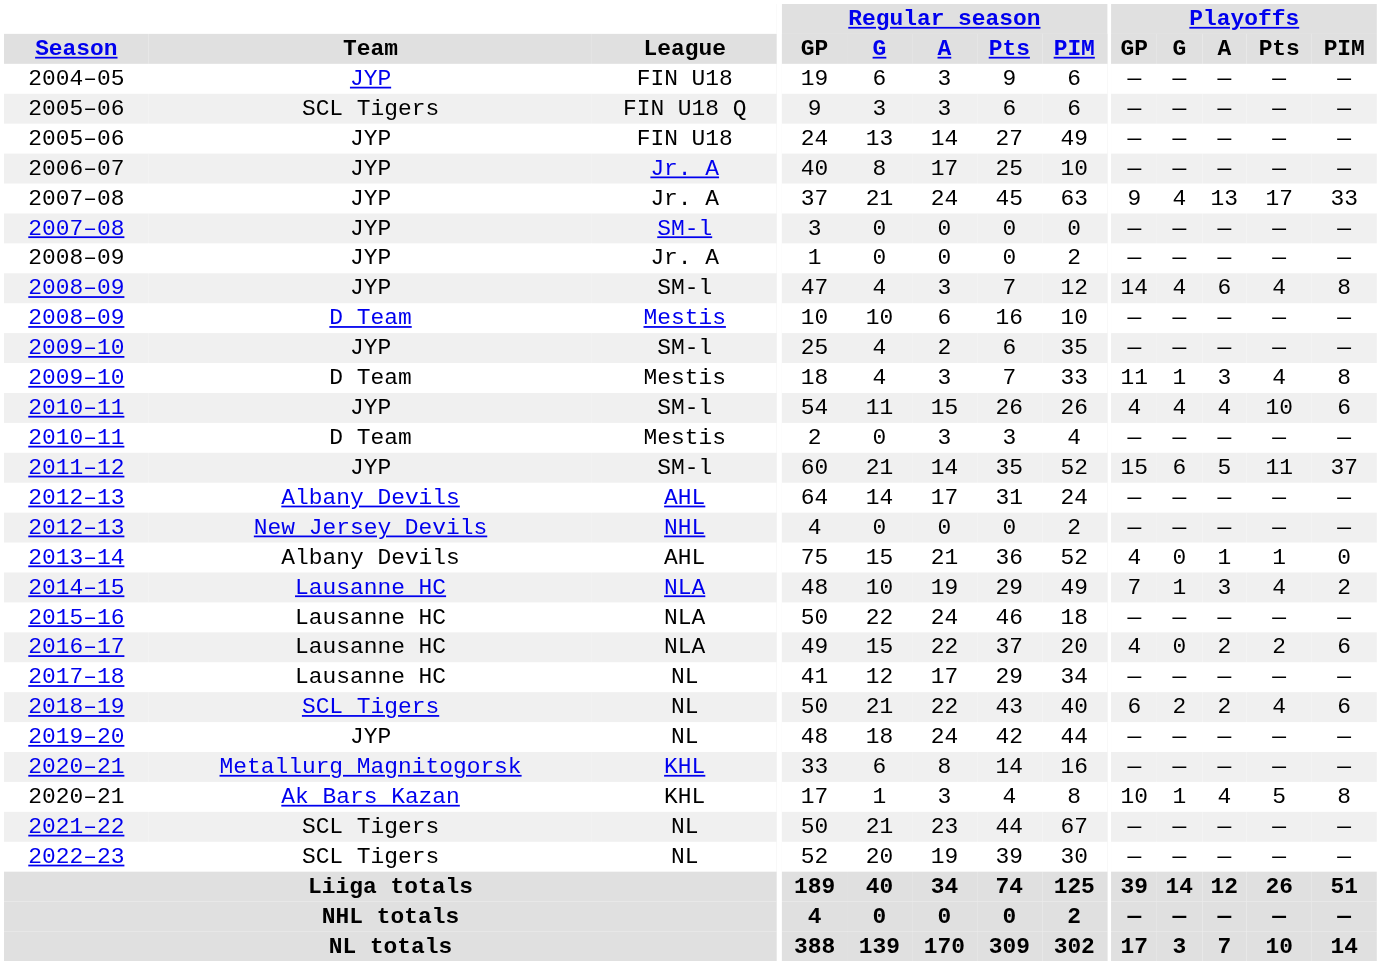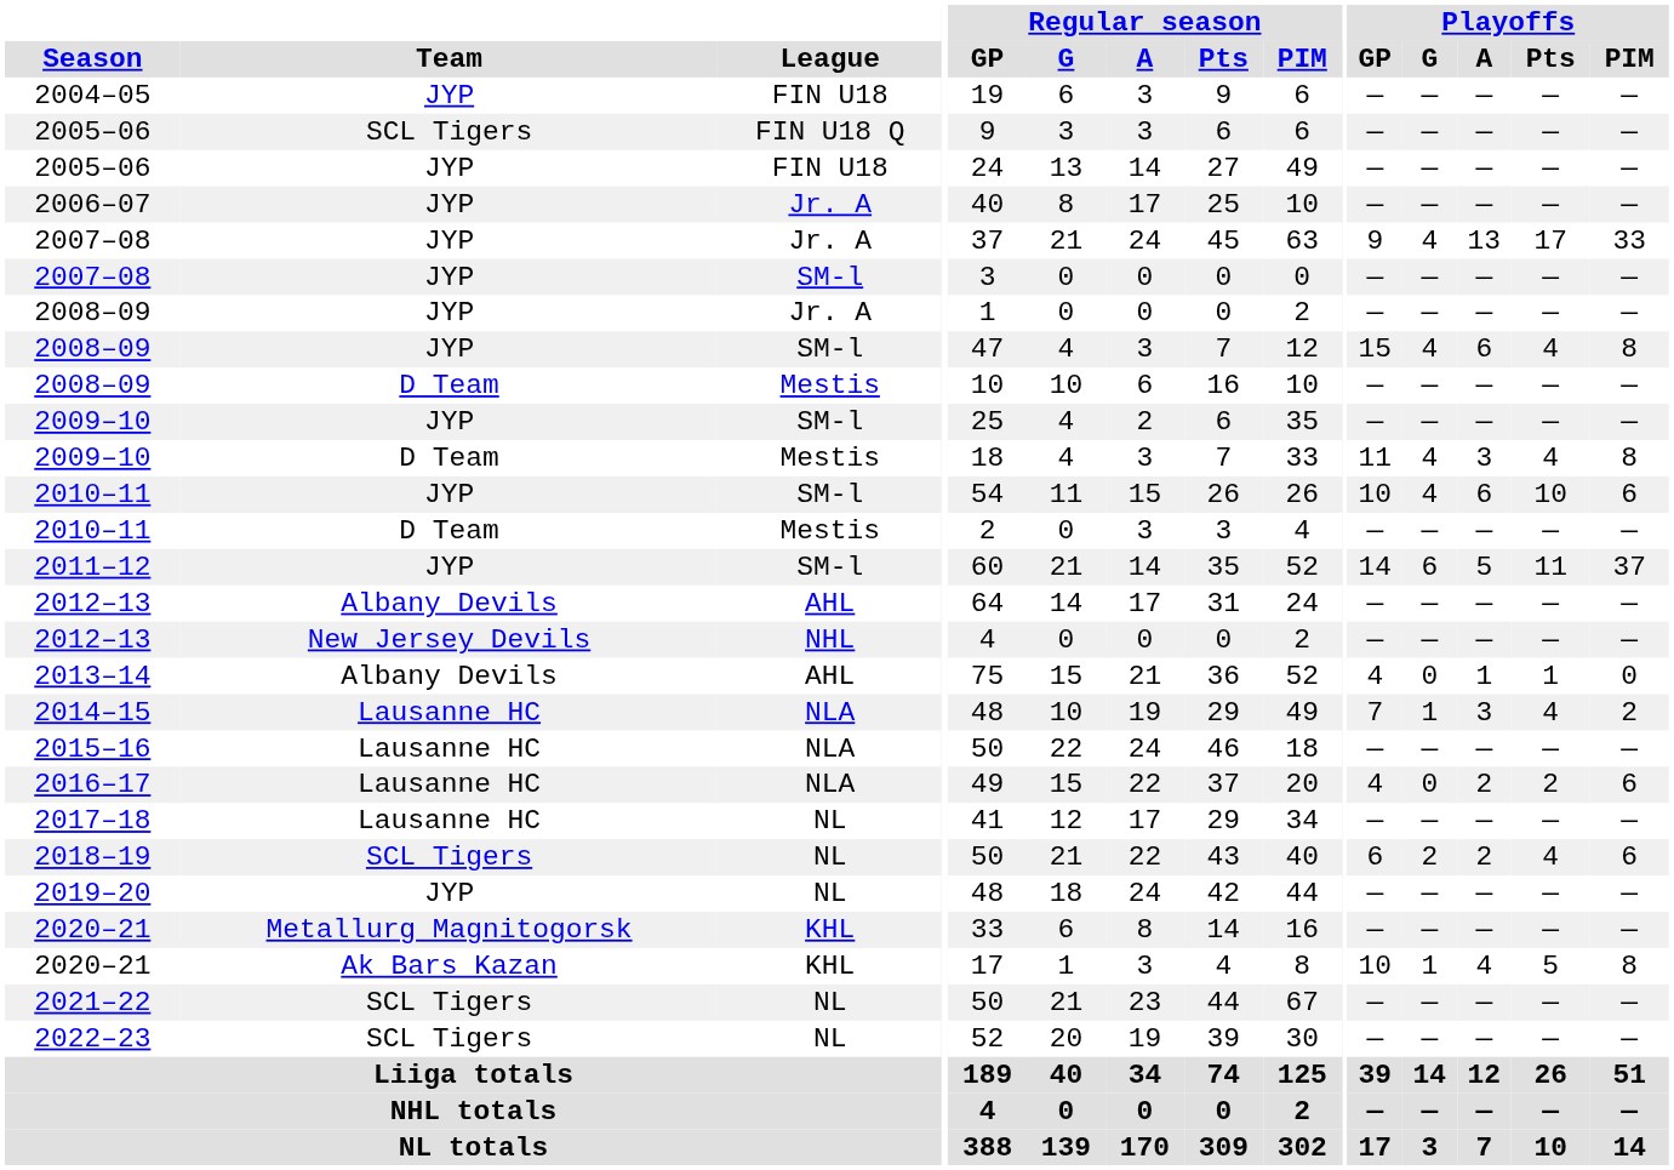2008–09 / SM-l | Playoffs / GP: 14 -> 15
2009–10 / Mestis | Playoffs / G: 1 -> 4
2010–11 / SM-l | Playoffs / GP: 4 -> 10
2010–11 / SM-l | Playoffs / A: 4 -> 6
2011–12 | Playoffs / GP: 15 -> 14
